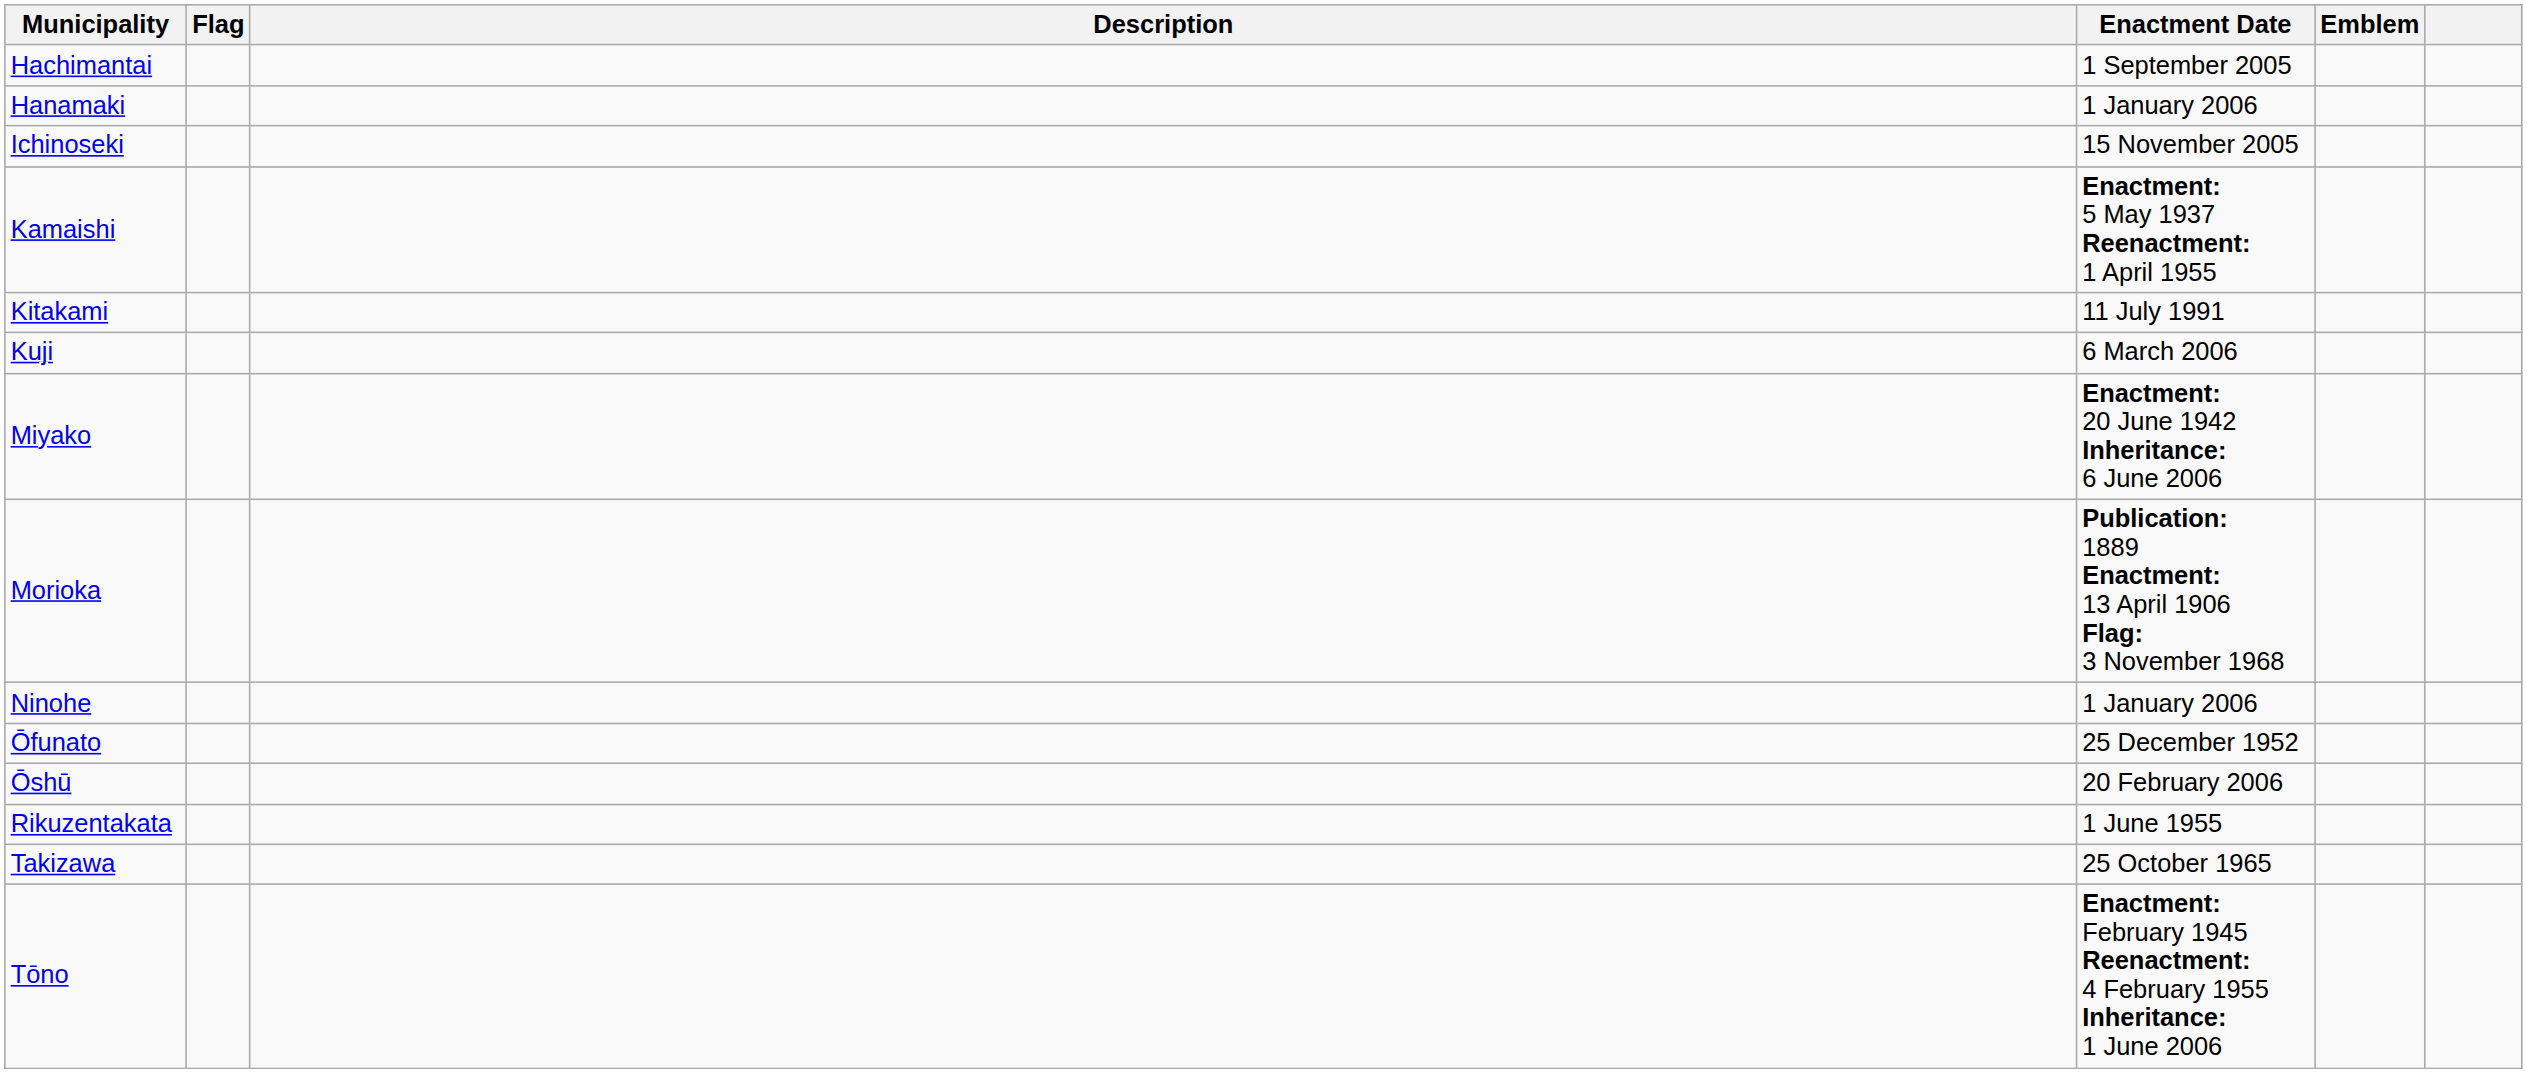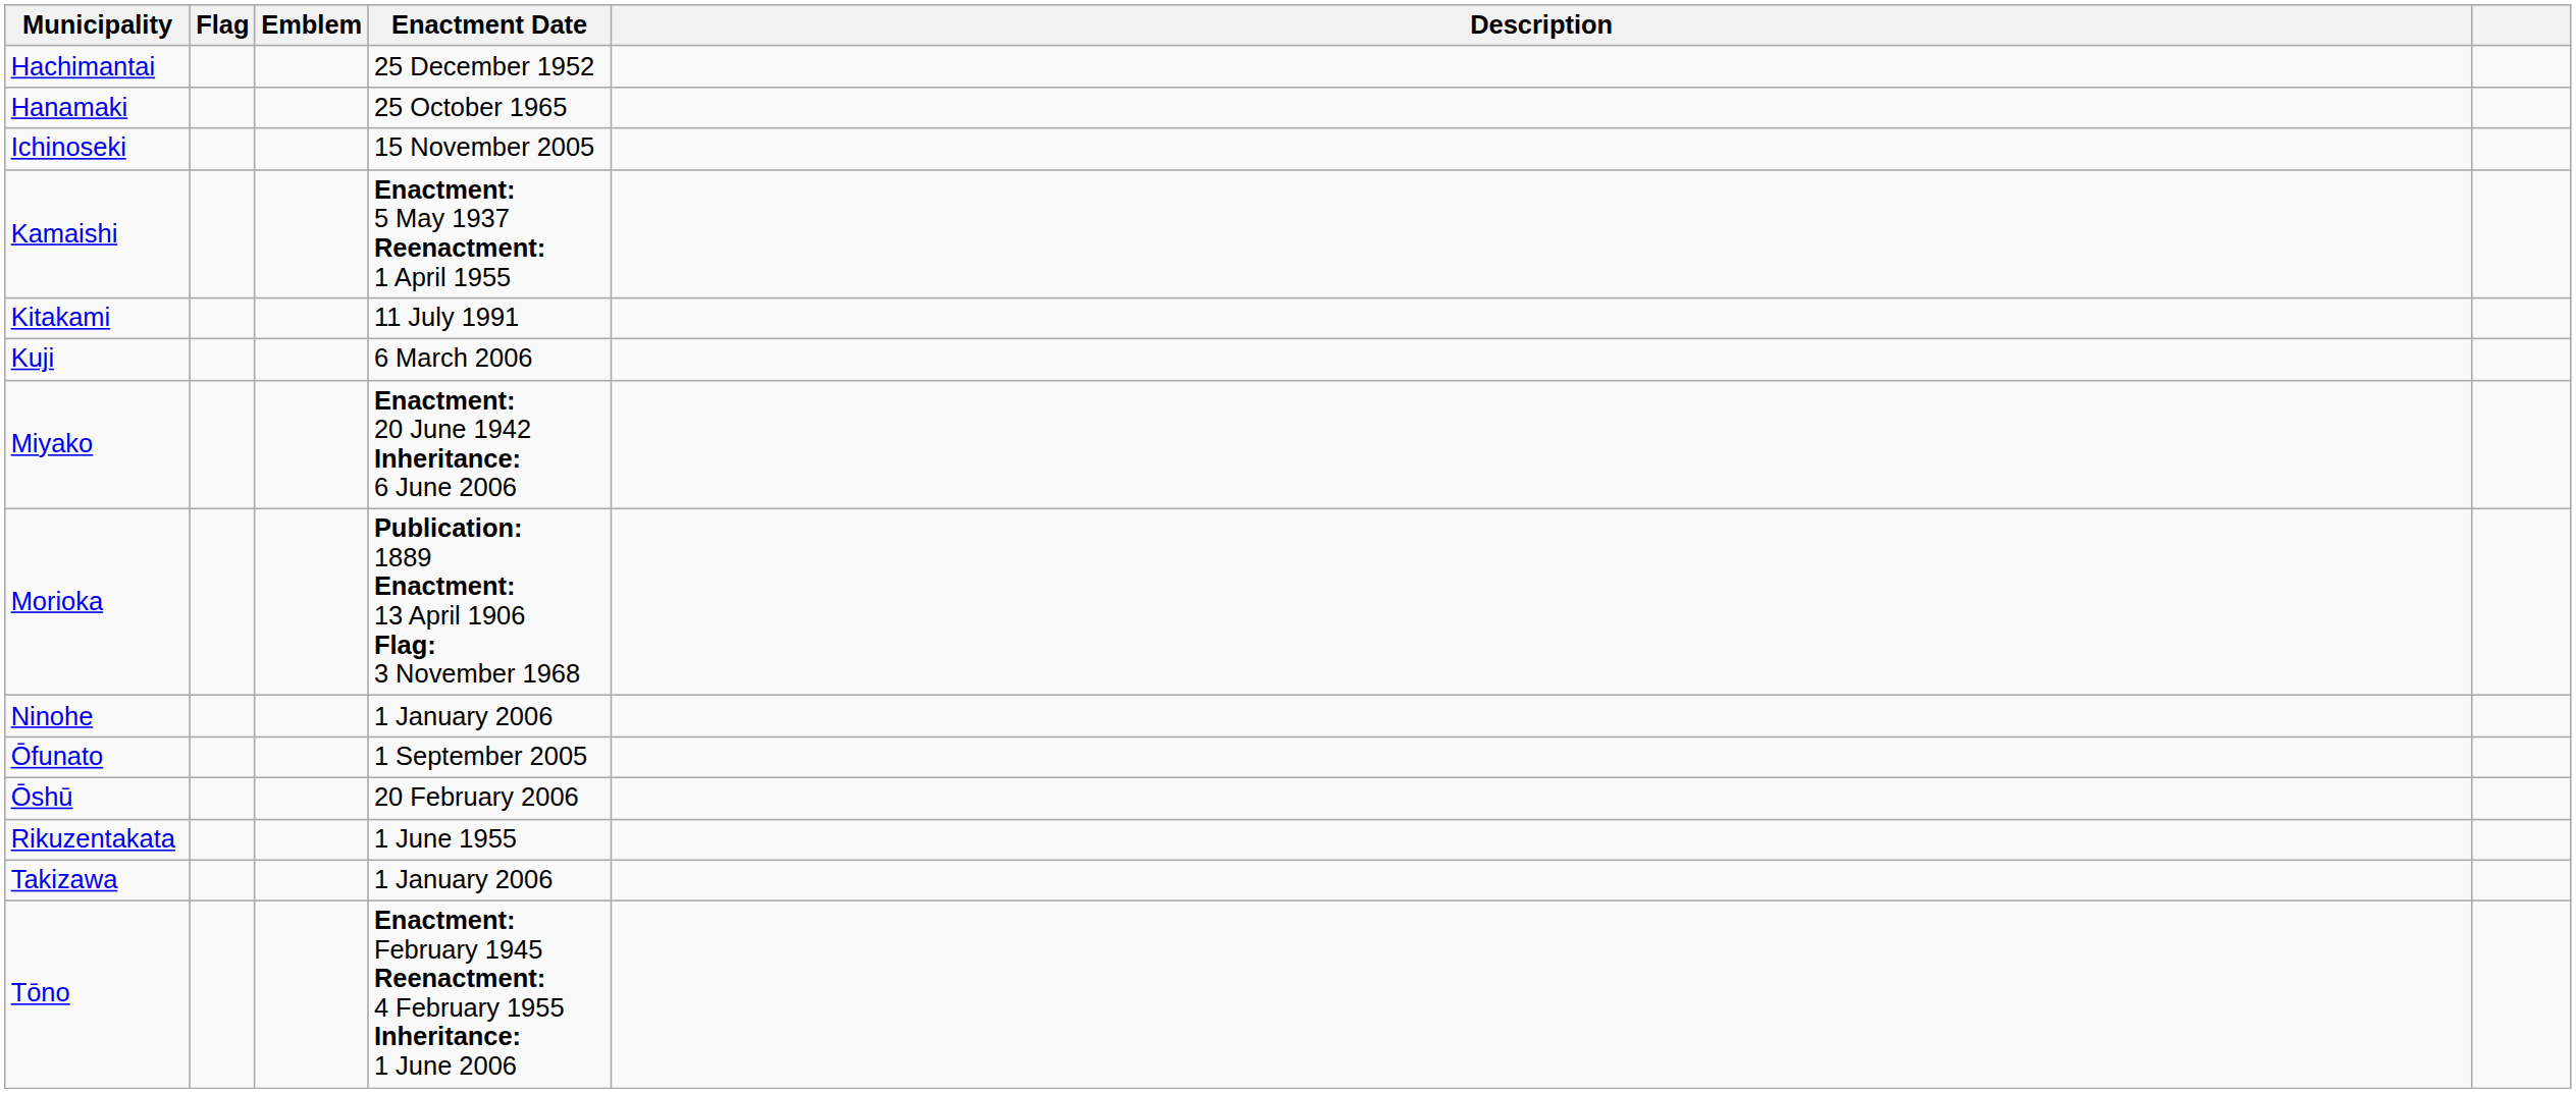columns swapped: Emblem <-> Description
Hachimantai | Enactment Date: 1 September 2005 -> 25 December 1952
Hanamaki | Enactment Date: 1 January 2006 -> 25 October 1965
Ōfunato | Enactment Date: 25 December 1952 -> 1 September 2005
Takizawa | Enactment Date: 25 October 1965 -> 1 January 2006
